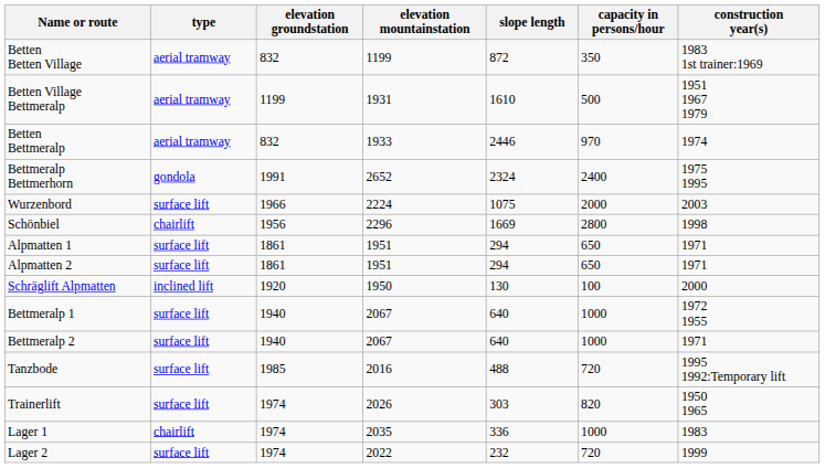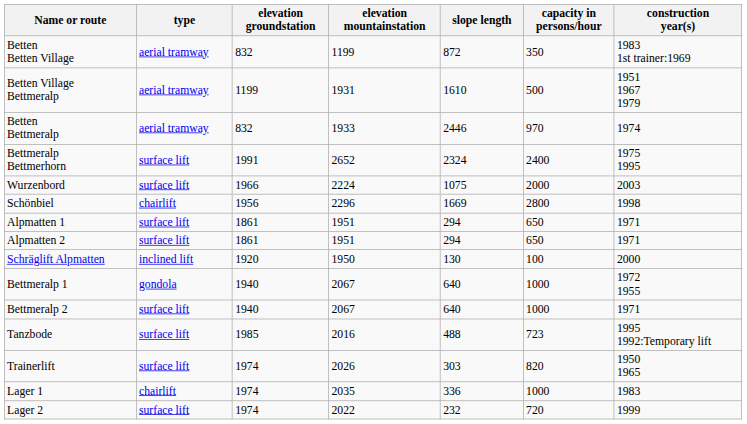Bettmeralp Bettmerhorn | type: gondola -> surface lift
Bettmeralp 1 | type: surface lift -> gondola
Tanzbode | capacity in persons/hour: 720 -> 723
